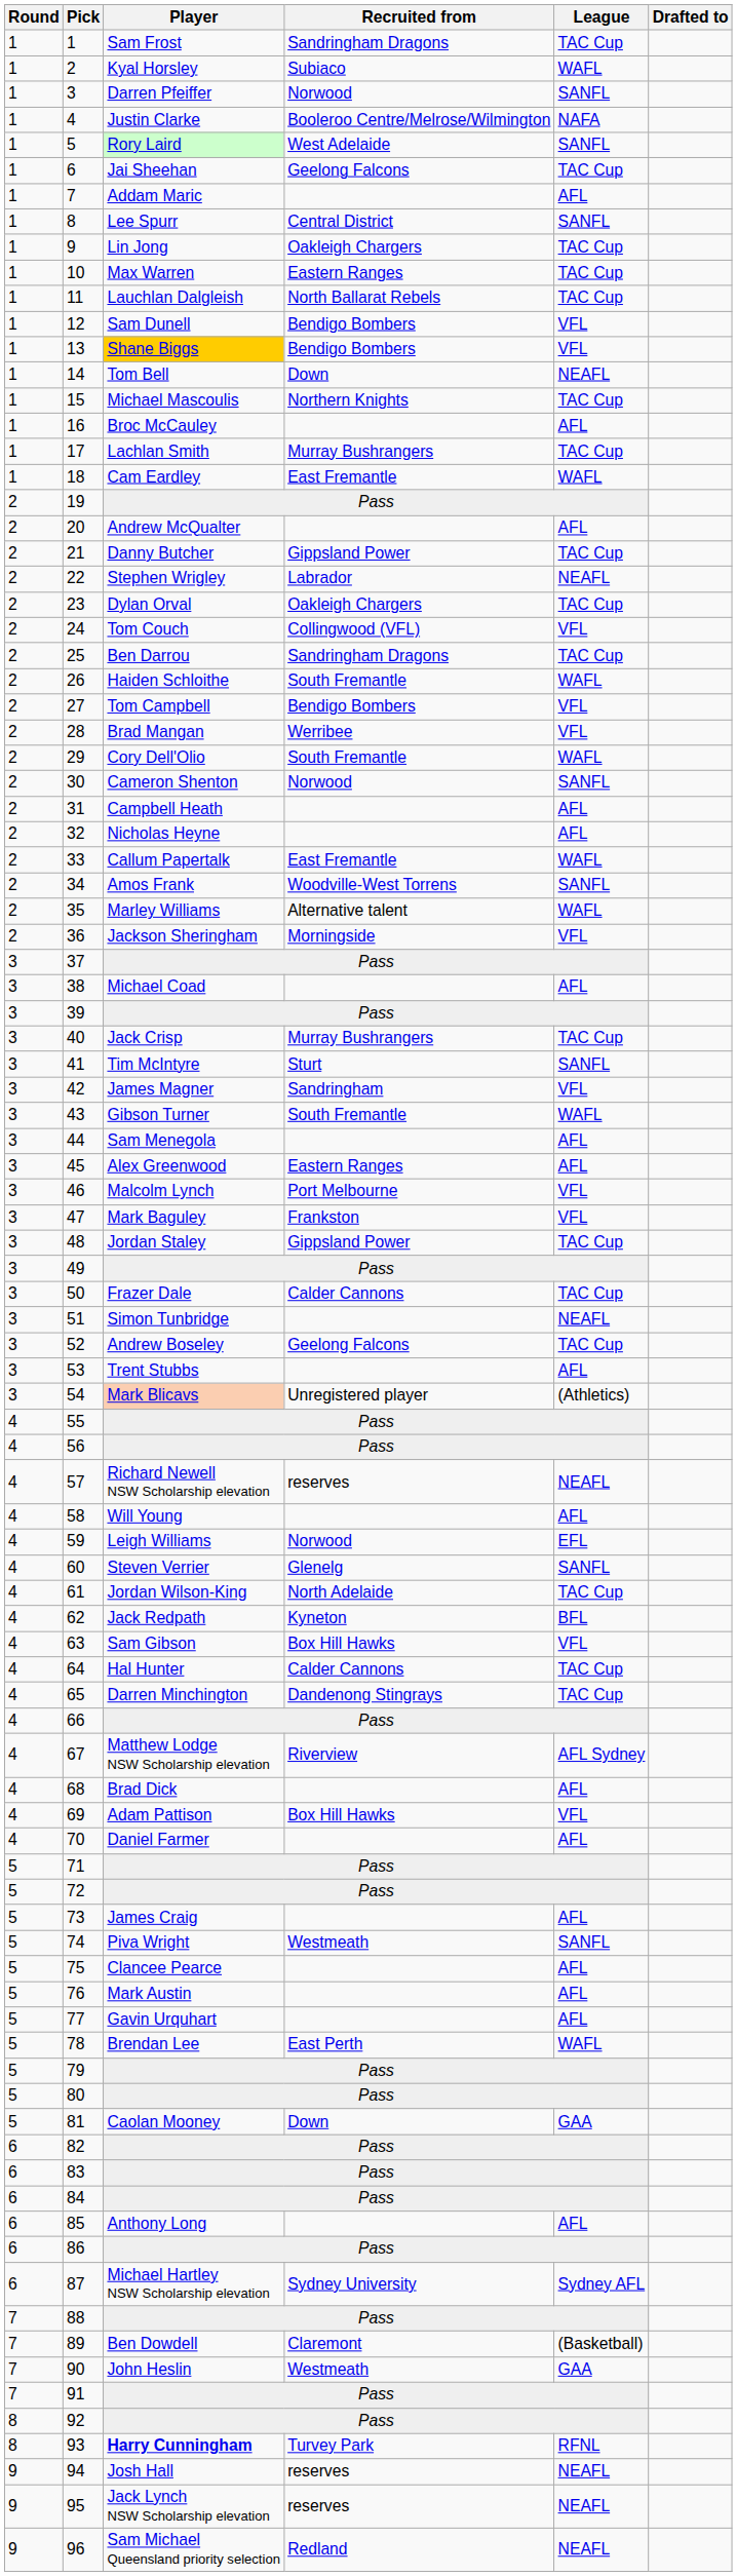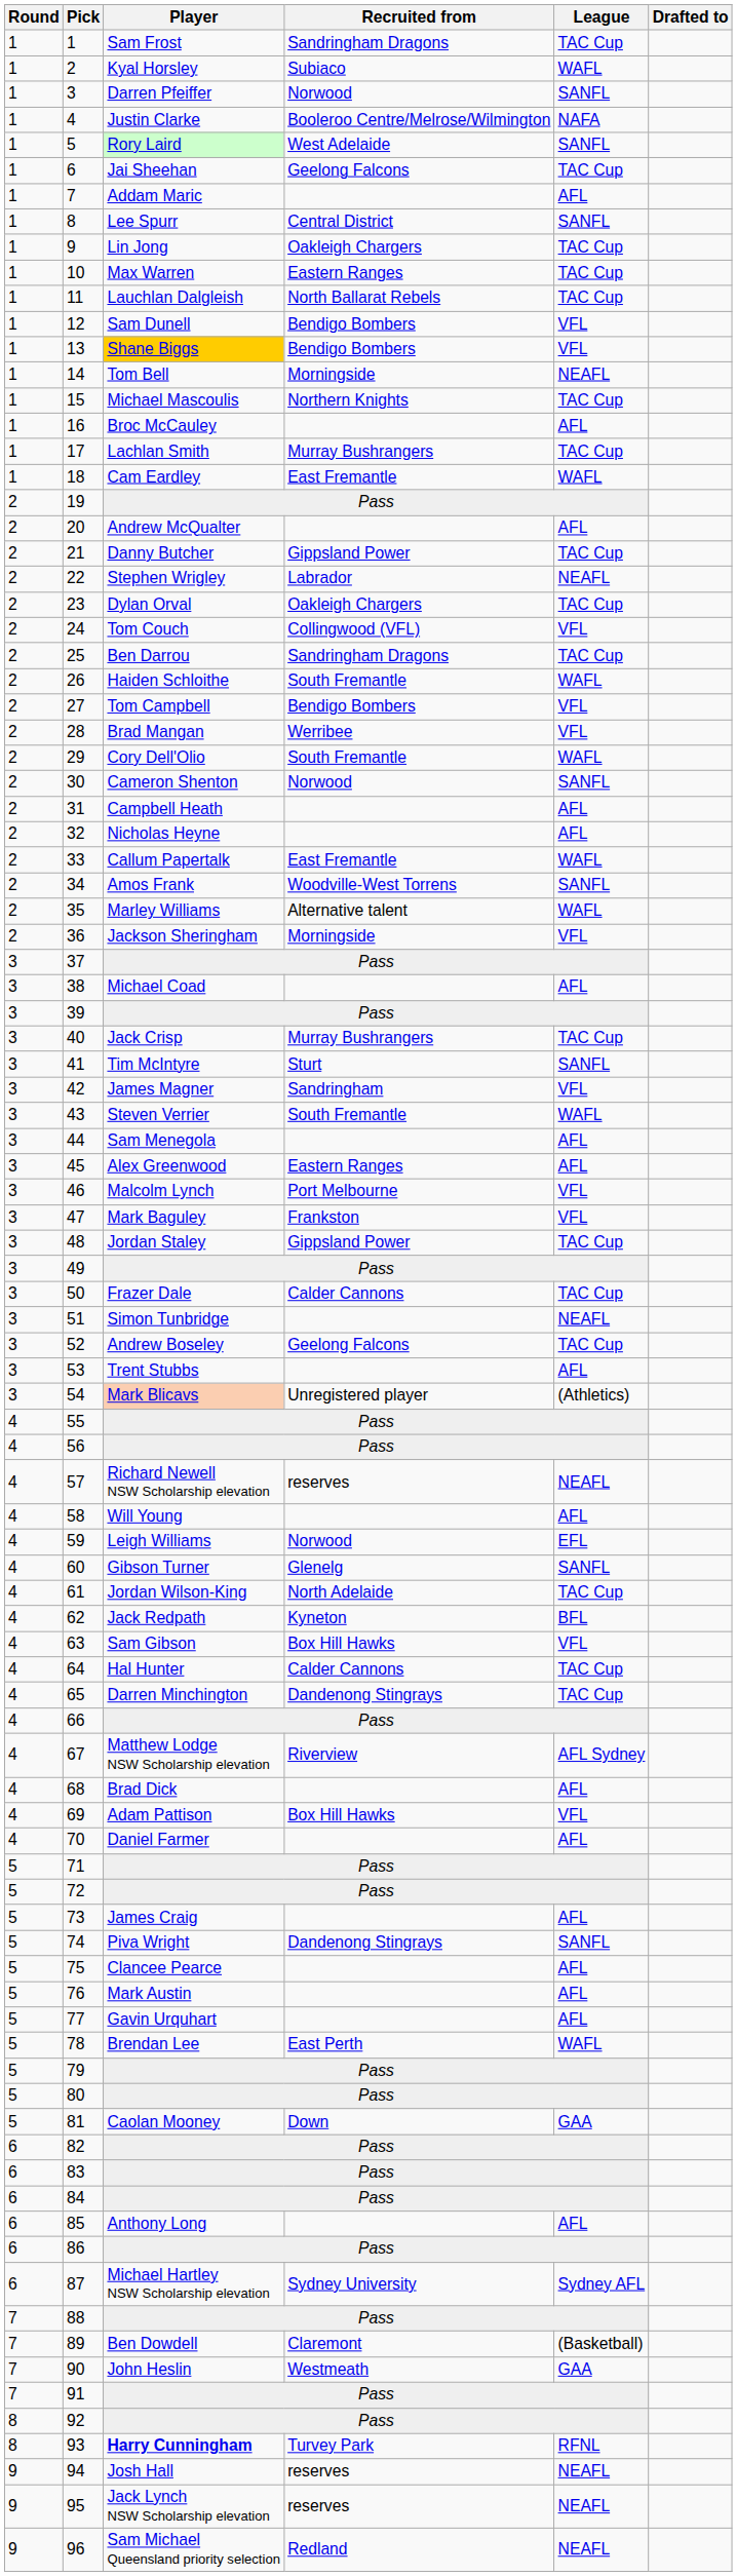14 | Recruited from: Down -> Morningside
43 | Player: Gibson Turner -> Steven Verrier
60 | Player: Steven Verrier -> Gibson Turner
74 | Recruited from: Westmeath -> Dandenong Stingrays
